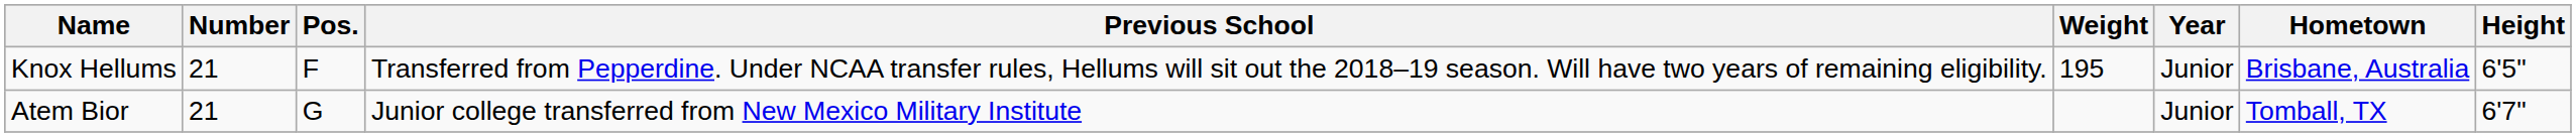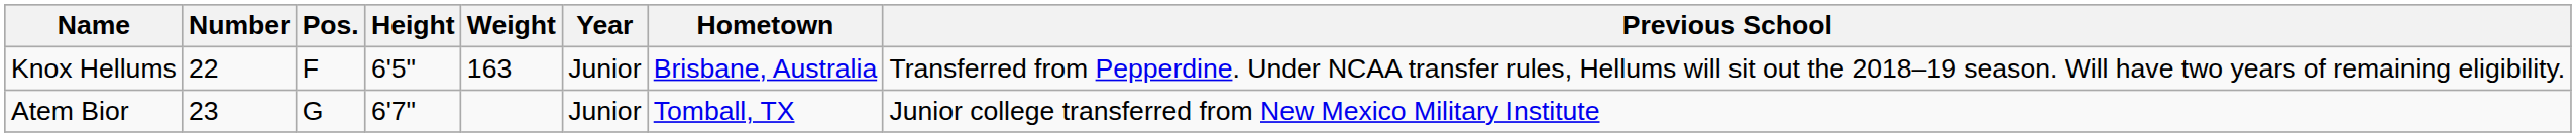columns swapped: Height <-> Previous School
Knox Hellums | Number: 21 -> 22
Knox Hellums | Weight: 195 -> 163
Atem Bior | Number: 21 -> 23
